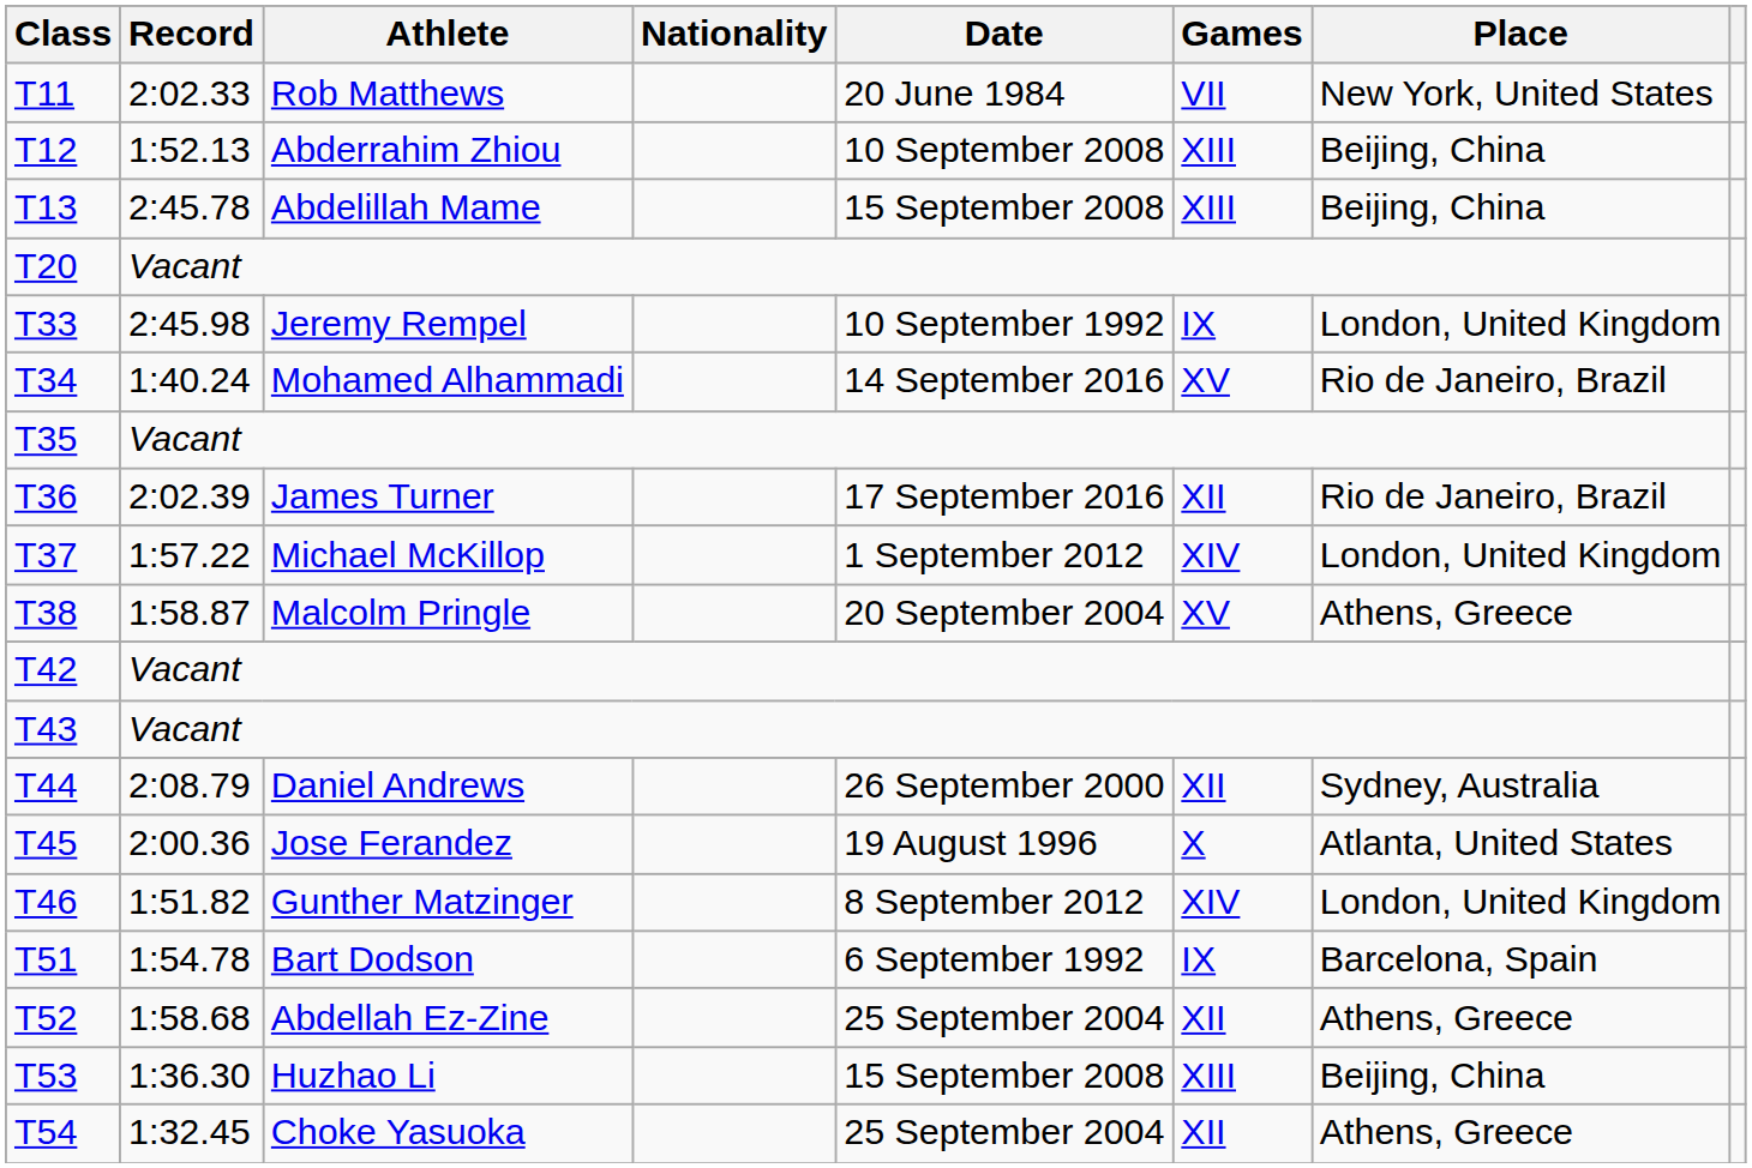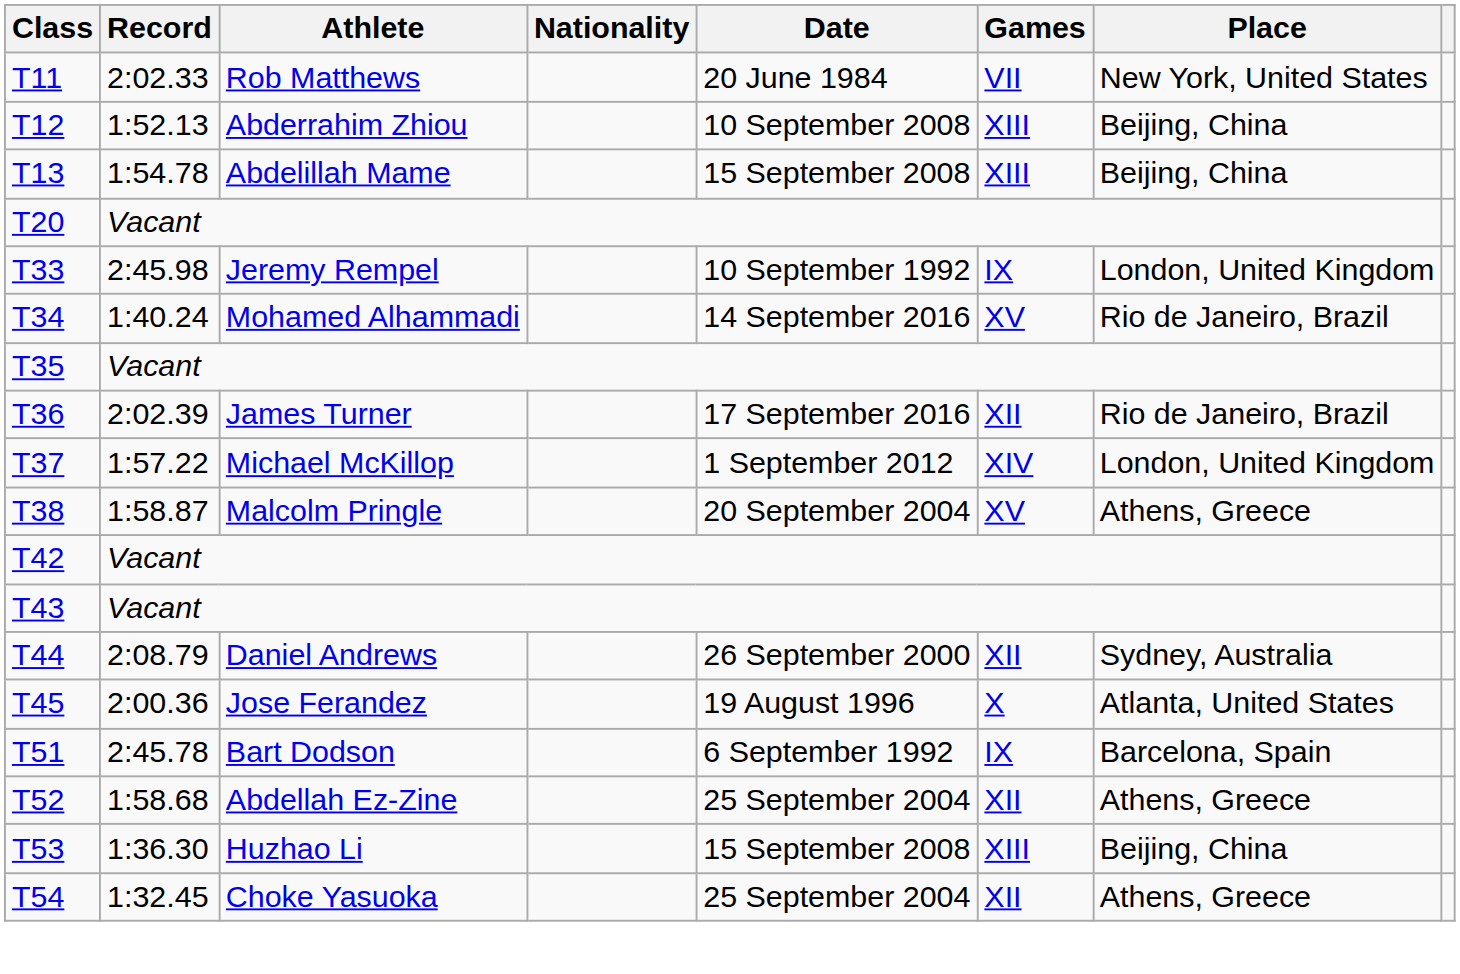T13 | Record: 2:45.78 -> 1:54.78
- row: T46 | 1:51.82 | Gunther Matzinger | 8 September 2012 | XIV | London, United Kingdom
T51 | Record: 1:54.78 -> 2:45.78
